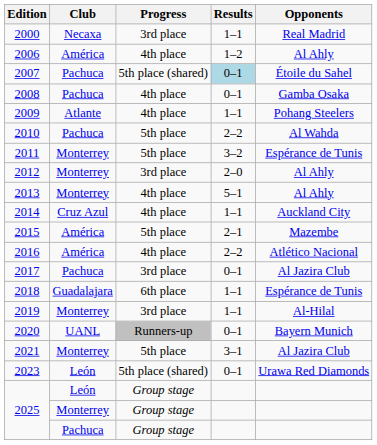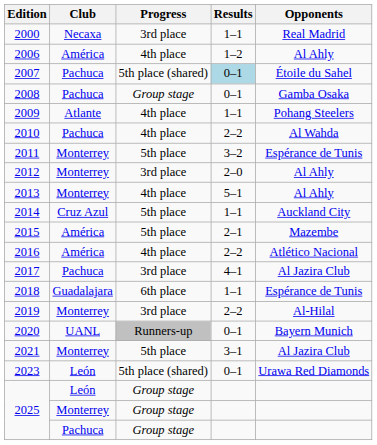2008 | Progress: 4th place -> Group stage
2010 | Progress: 5th place -> 4th place
2014 | Progress: 4th place -> 5th place
2017 | Results: 0–1 -> 4–1
2019 | Results: 1–1 -> 2–2
